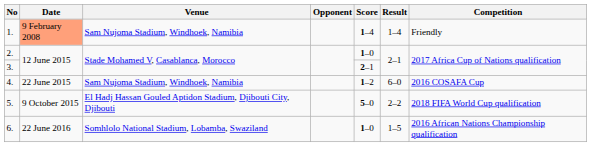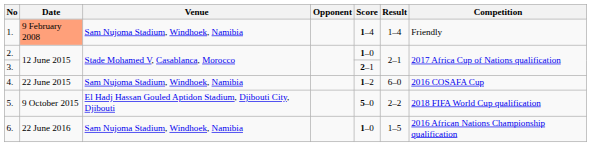6. | Venue: Somhlolo National Stadium, Lobamba, Swaziland -> Sam Nujoma Stadium, Windhoek, Namibia
